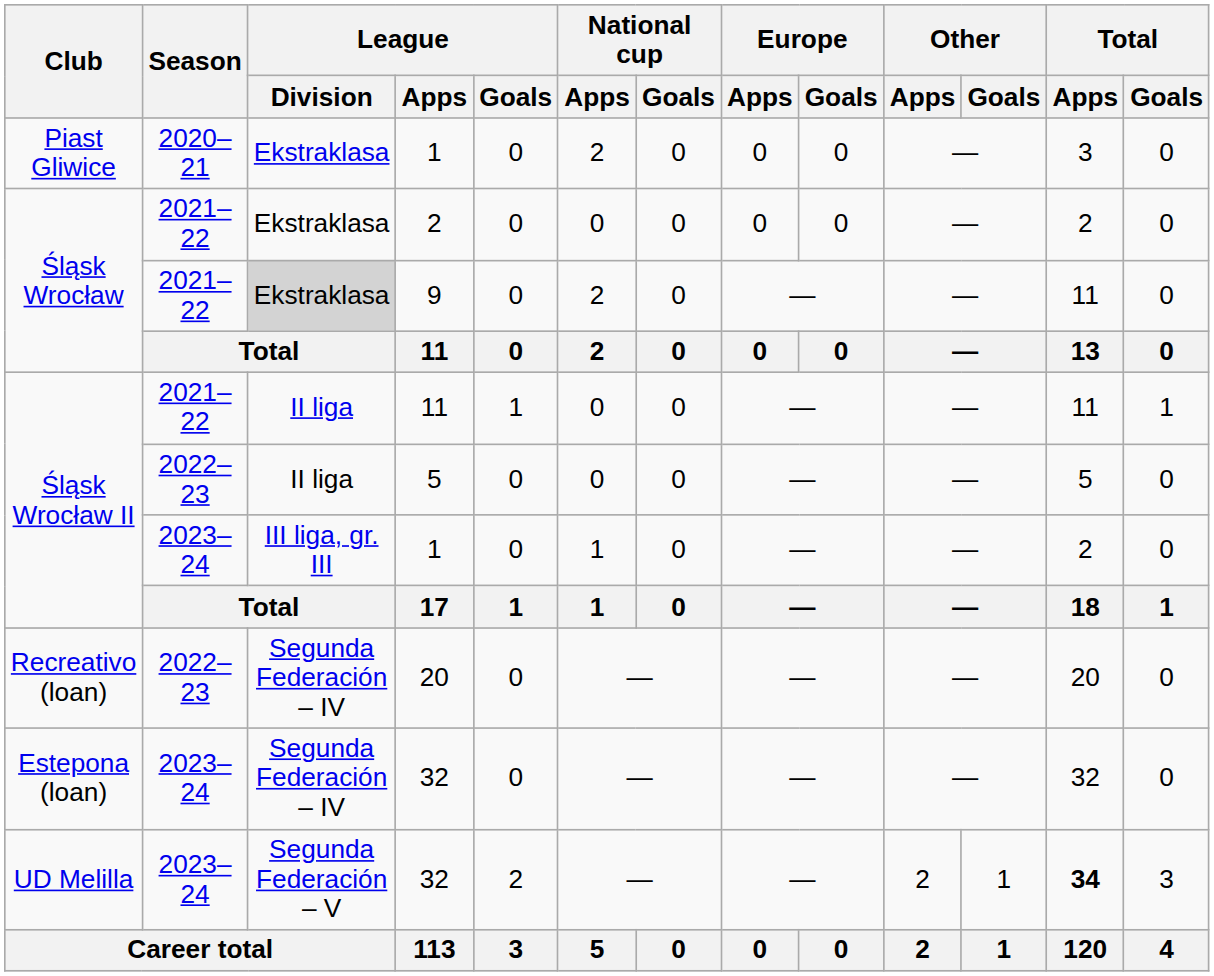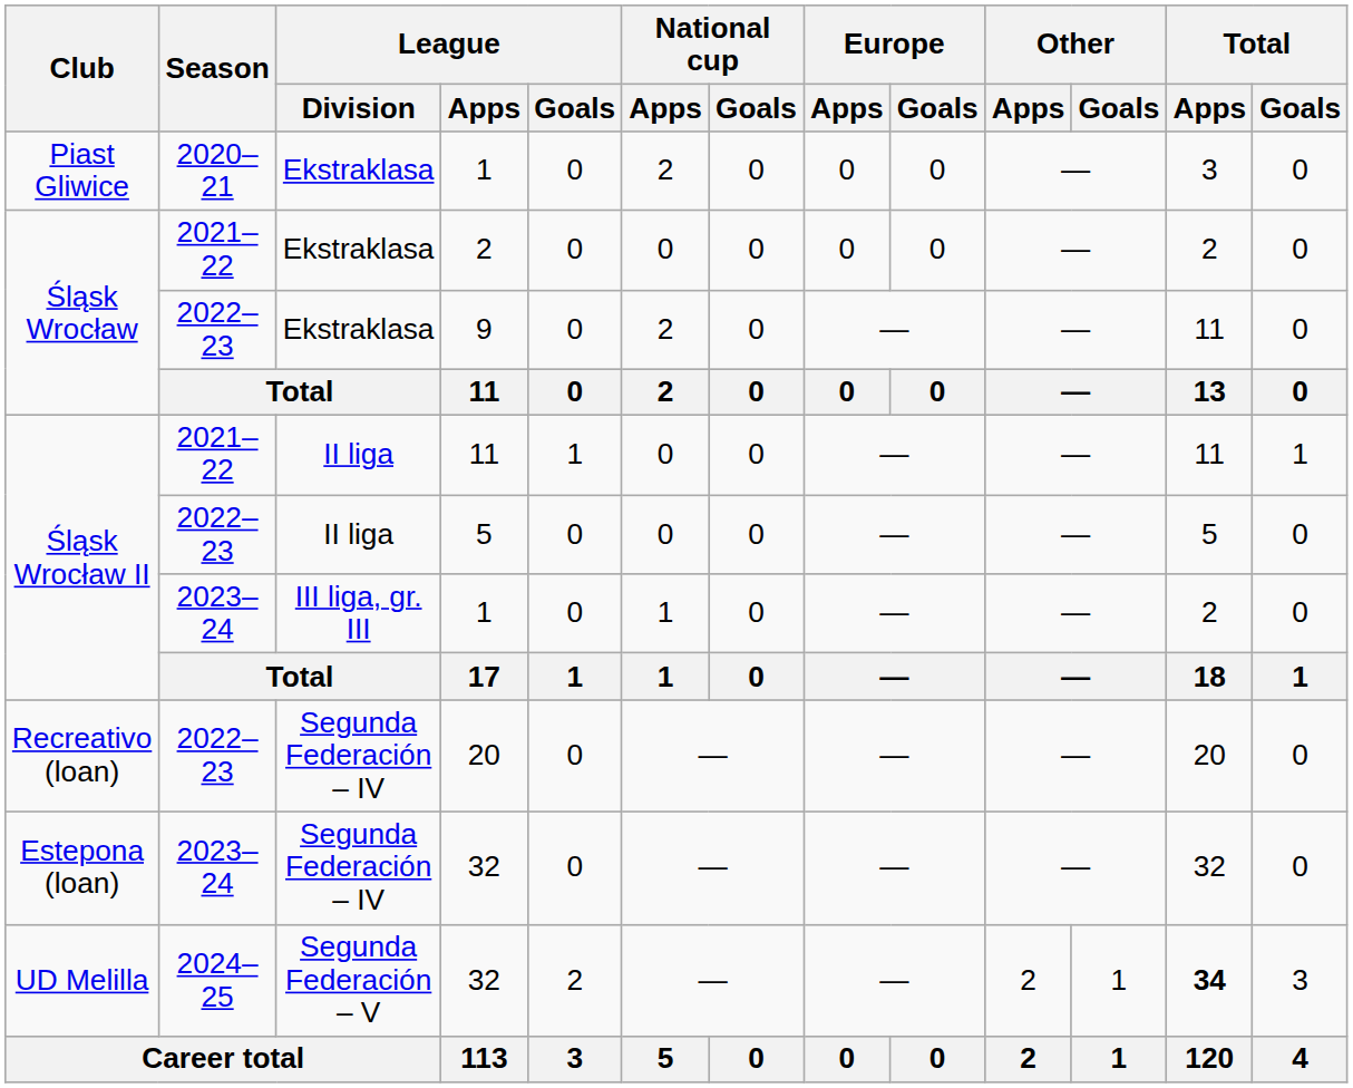9 | Season: 2021–22 -> 2022–23
9 | League / Division: lightgrey background -> no background
UD Melilla / 32 | Season: 2023–24 -> 2024–25
